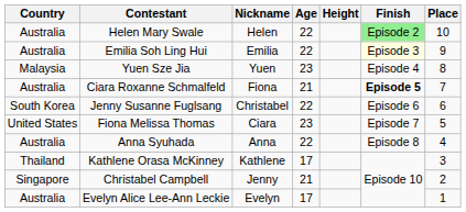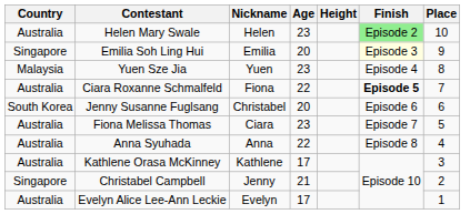Helen Mary Swale | Age: 22 -> 23
Emilia Soh Ling Hui | Country: Australia -> Singapore
Emilia Soh Ling Hui | Age: 22 -> 20
Ciara Roxanne Schmalfeld | Age: 21 -> 22
Jenny Susanne Fuglsang | Age: 22 -> 20
Fiona Melissa Thomas | Country: United States -> Australia
Kathlene Orasa McKinney | Country: Thailand -> Australia
